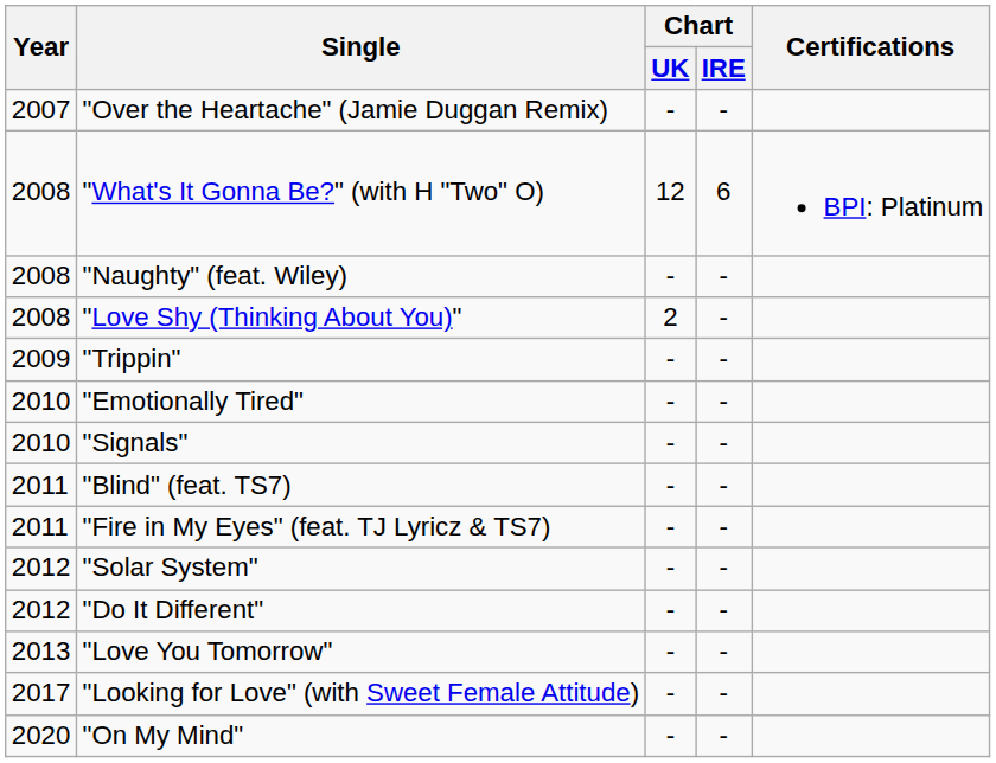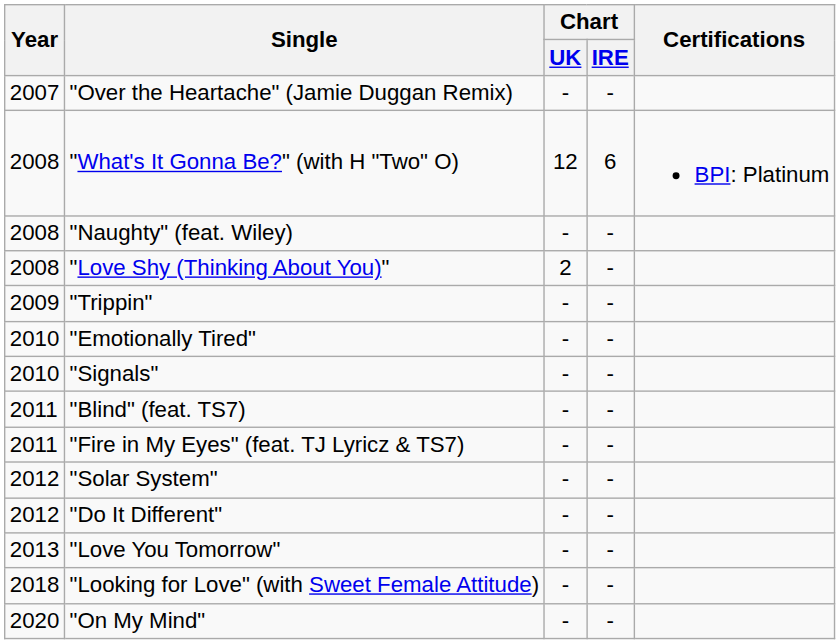"Looking for Love" (with Sweet Female Attitude) | Year: 2017 -> 2018
